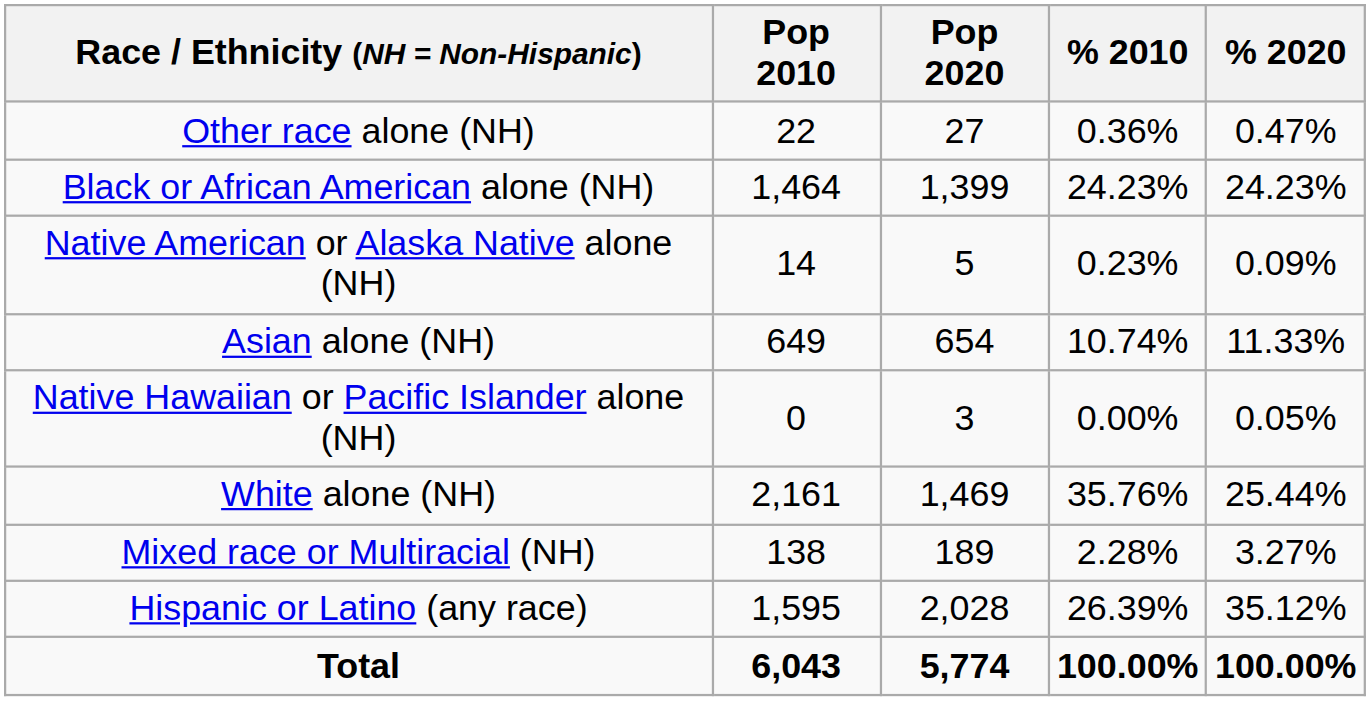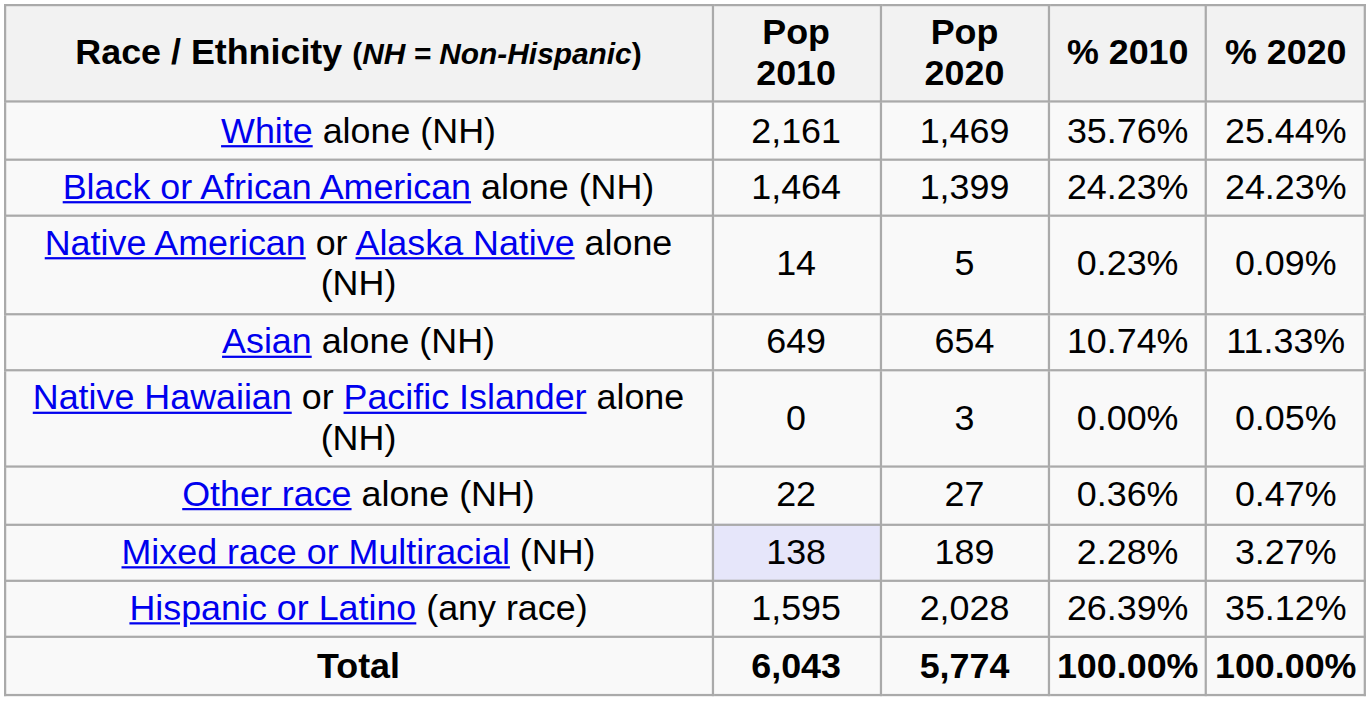rows swapped: White alone (NH) <-> Other race alone (NH)
Mixed race or Multiracial (NH) | Pop 2010: no background -> lavender background
